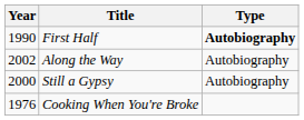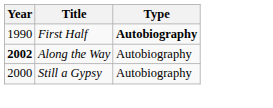Along the Way | Year: normal -> bold
- row: 1976 | Cooking When You're Broke
